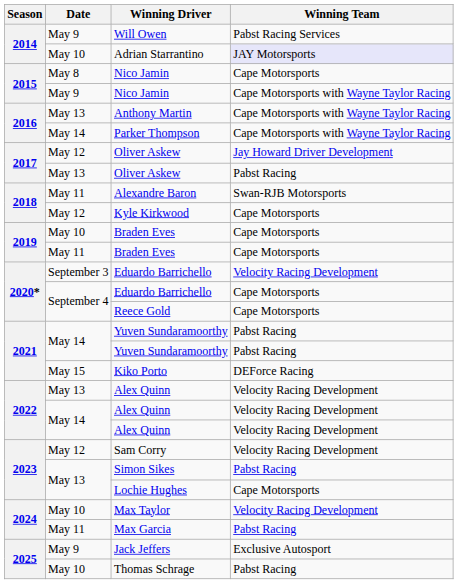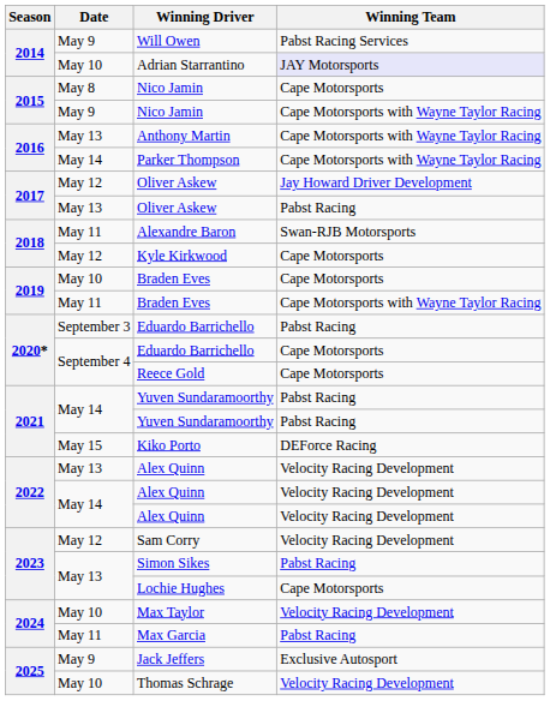May 11 / Braden Eves | Winning Team: Cape Motorsports -> Cape Motorsports with Wayne Taylor Racing
September 3 / Eduardo Barrichello | Winning Team: Velocity Racing Development -> Pabst Racing
Thomas Schrage | Winning Team: Pabst Racing -> Velocity Racing Development
